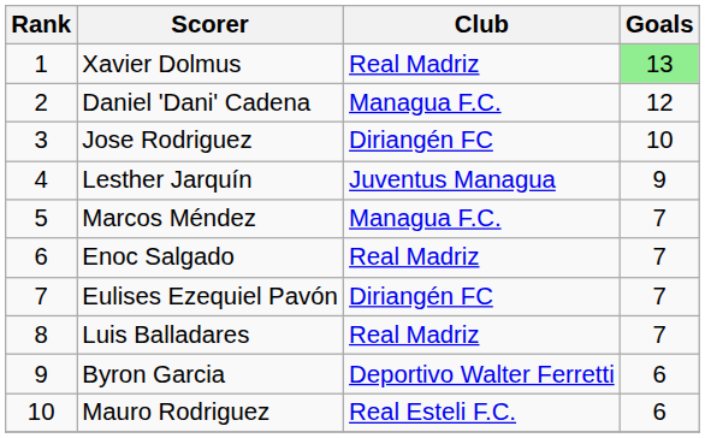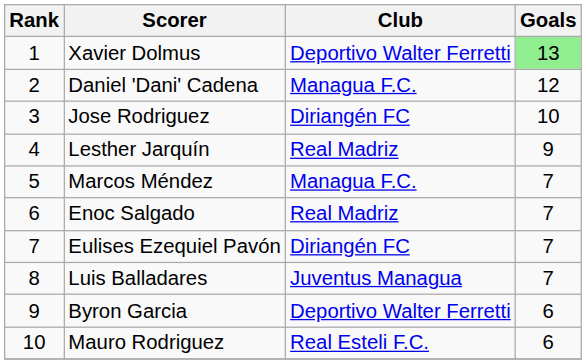Xavier Dolmus | Club: Real Madriz -> Deportivo Walter Ferretti
Lesther Jarquín | Club: Juventus Managua -> Real Madriz
Luis Balladares | Club: Real Madriz -> Juventus Managua
